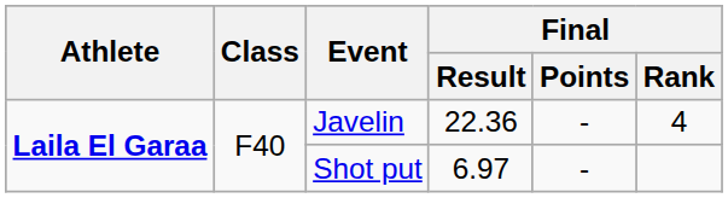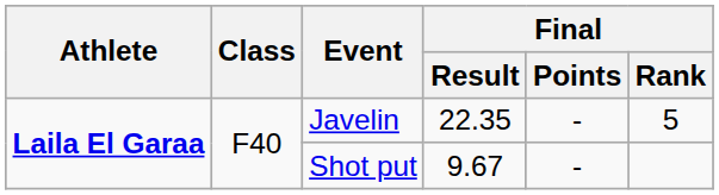Javelin | Final / Result: 22.36 -> 22.35
Javelin | Final / Rank: 4 -> 5
Shot put | Final / Result: 6.97 -> 9.67
